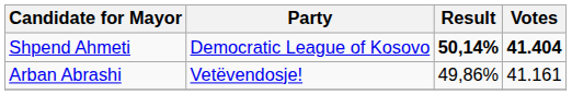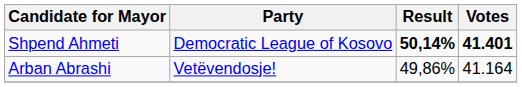Shpend Ahmeti | Votes: 41.404 -> 41.401
Arban Abrashi | Votes: 41.161 -> 41.164
